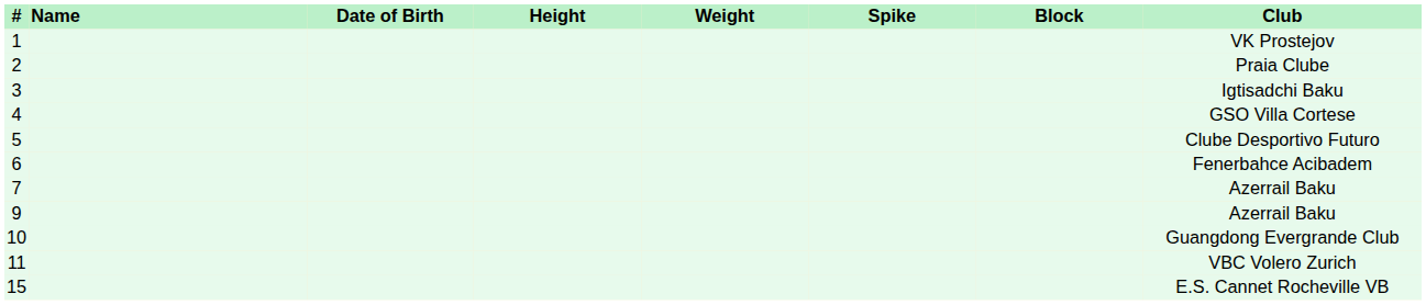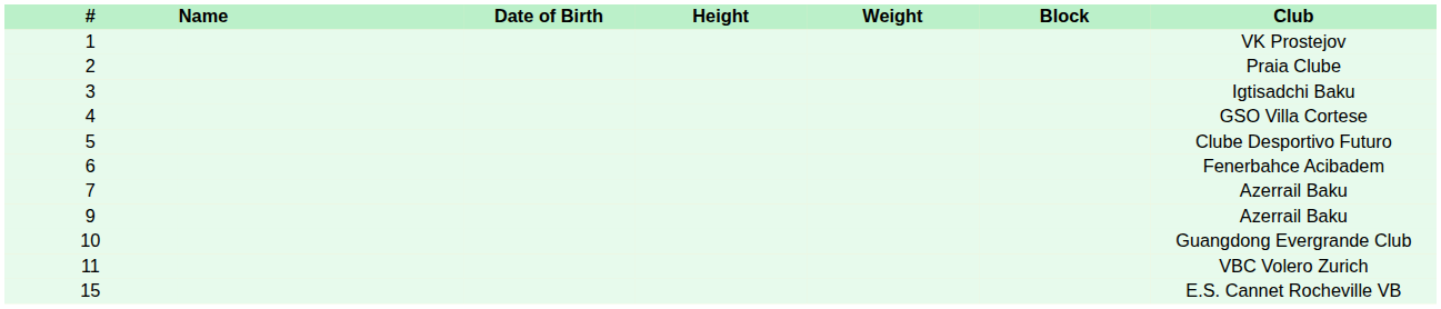- column: Spike
